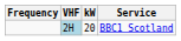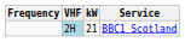BBC1 Scotland | kW: 20 -> 21
